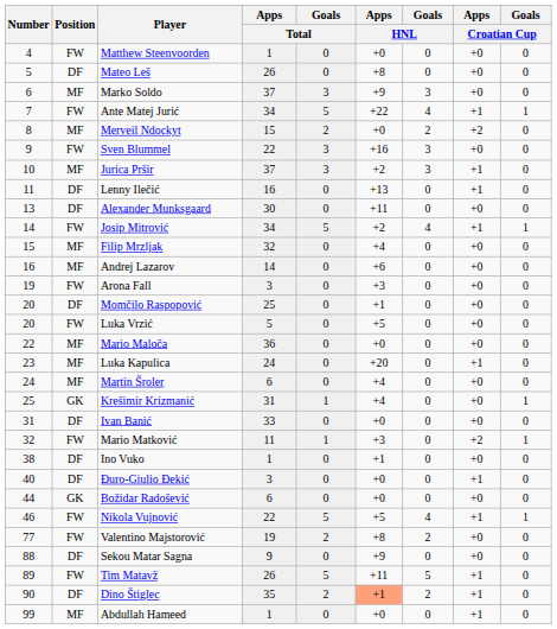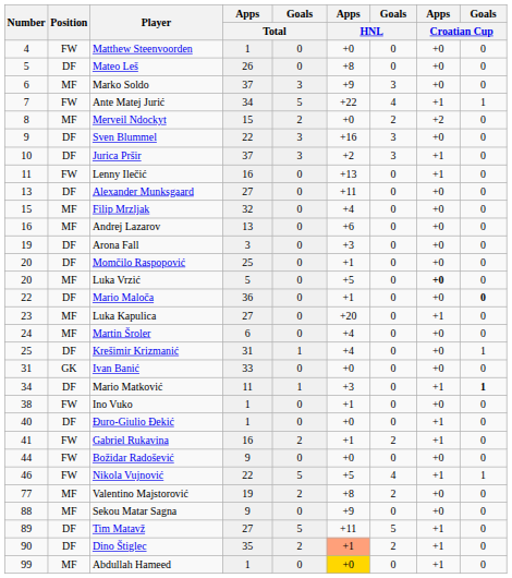Sven Blummel | Position: FW -> DF
Jurica Pršir | Position: MF -> DF
Lenny Ilečić | Position: DF -> FW
Alexander Munksgaard | Apps / Total: 30 -> 27
- row: 14 | FW | Josip Mitrović | 34 | 5 | +2 | 4 | +1 | 1
Andrej Lazarov | Apps / Total: 14 -> 13
Arona Fall | Position: FW -> DF
Luka Vrzić | Position: FW -> MF
Luka Vrzić | Apps / Croatian Cup: normal -> bold
Mario Maloča | Position: MF -> DF
Mario Maloča | Apps / HNL: +0 -> +1
Mario Maloča | Goals / Croatian Cup: normal -> bold
Luka Kapulica | Apps / Total: 24 -> 27
Krešimir Krizmanić | Position: GK -> DF
Ivan Banić | Position: DF -> GK
Mario Matković | Number: 32 -> 34
Mario Matković | Position: FW -> DF
Mario Matković | Apps / Croatian Cup: +2 -> +1
Mario Matković | Goals / Croatian Cup: normal -> bold
Ino Vuko | Position: DF -> FW
Đuro-Giulio Đekić | Apps / Total: 3 -> 1
+ row: 41 | FW | Gabriel Rukavina | 16 | 2 | +1 | 2 | +1 | 0
Božidar Radošević | Position: GK -> FW
Božidar Radošević | Apps / Total: 6 -> 9
Valentino Majstorović | Position: FW -> MF
Sekou Matar Sagna | Position: DF -> MF
Tim Matavž | Position: FW -> DF
Tim Matavž | Apps / Total: 26 -> 27
Abdullah Hameed | Apps / HNL: no background -> gold background
